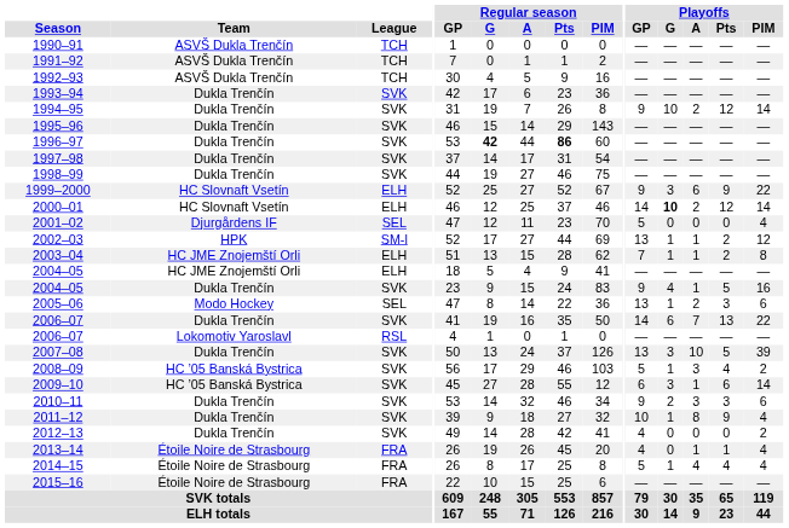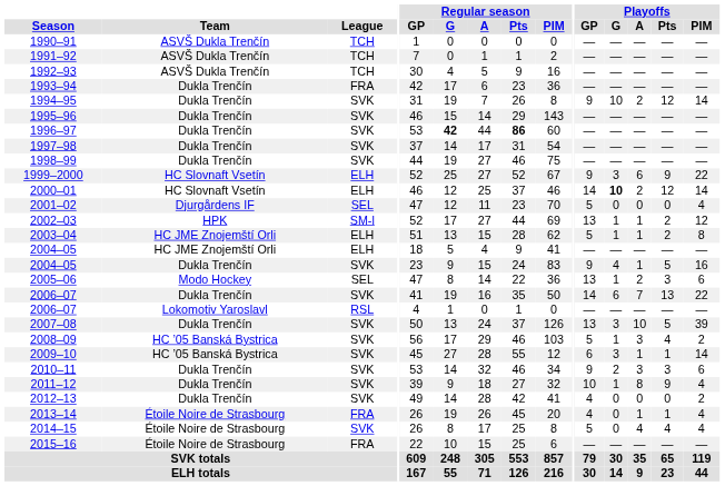1993–94 | League: SVK -> FRA
2003–04 | Playoffs / GP: 7 -> 5
2009–10 | Playoffs / Pts: 6 -> 1
2014–15 | League: FRA -> SVK
2014–15 | Playoffs / G: 1 -> 0
